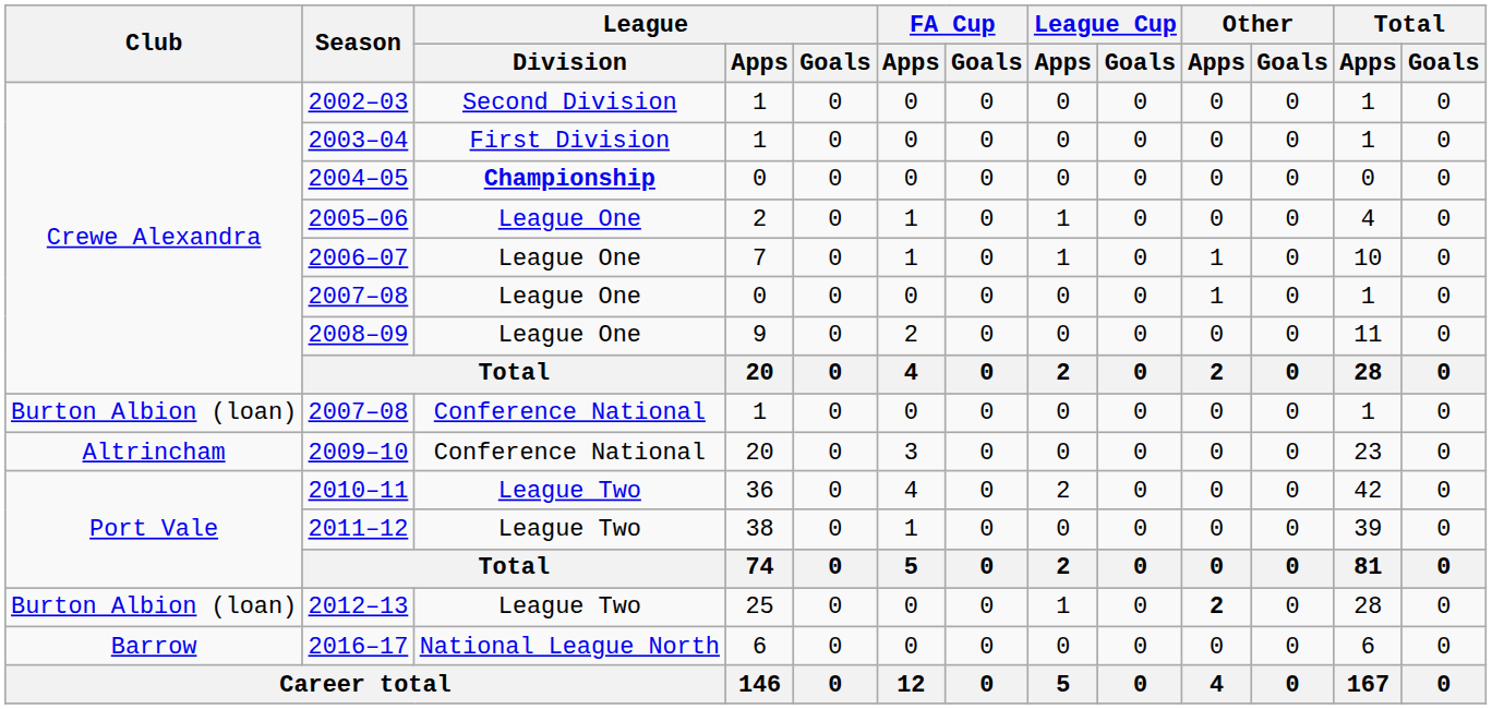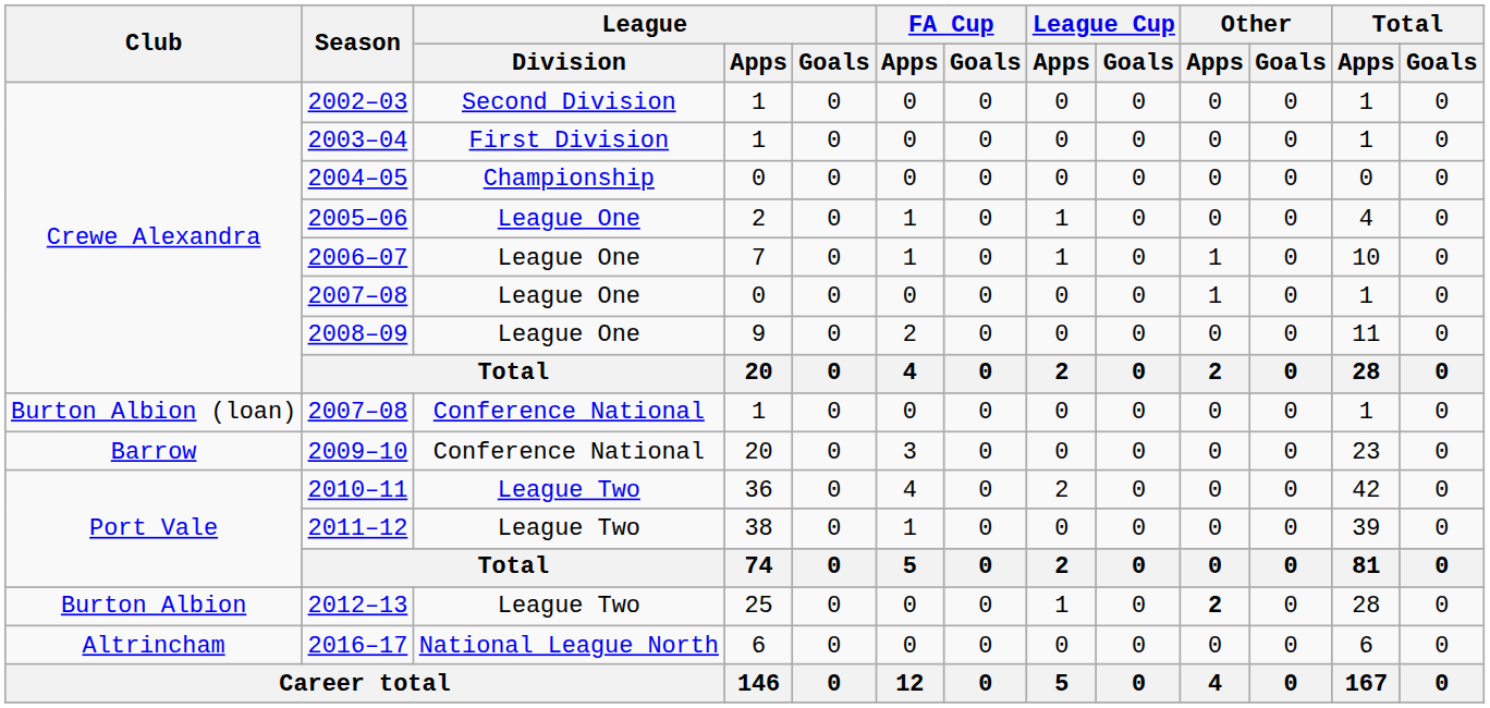2004–05 | League / Division: bold -> normal
2009–10 | Club: Altrincham -> Barrow
2012–13 | Club: Burton Albion (loan) -> Burton Albion
2016–17 | Club: Barrow -> Altrincham
